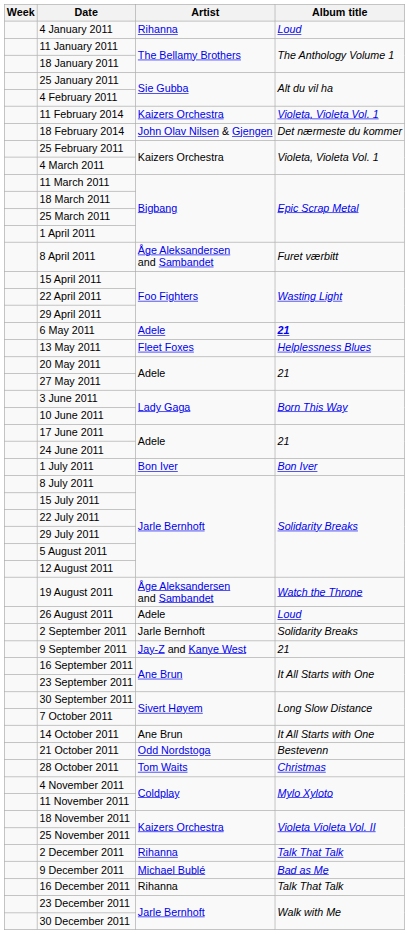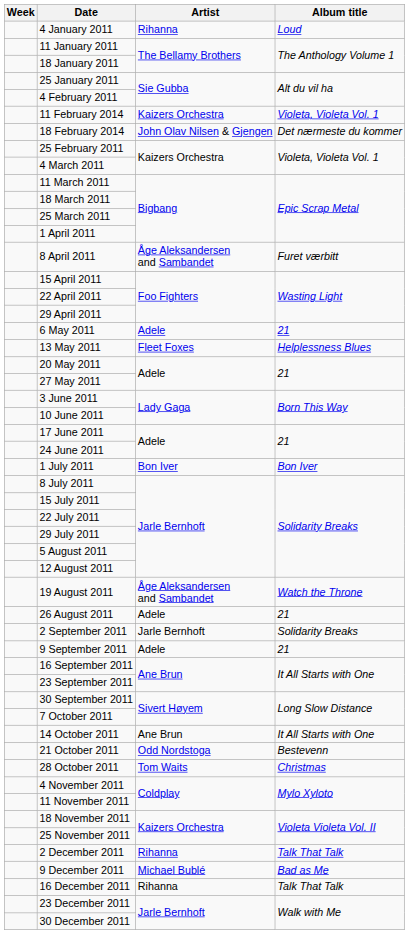6 May 2011 | Album title: bold -> normal
26 August 2011 | Album title: Loud -> 21
9 September 2011 | Artist: Jay-Z and Kanye West -> Adele
